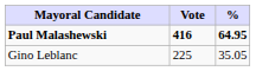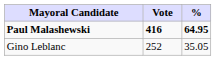Gino Leblanc | Vote: 225 -> 252
